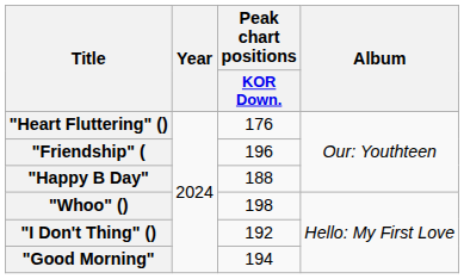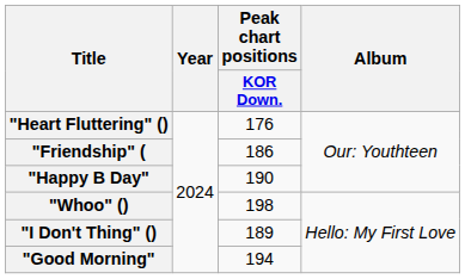"Friendship" ( | Peak chart positions / KOR Down.: 196 -> 186
"Happy B Day" | Peak chart positions / KOR Down.: 188 -> 190
"I Don't Thing" () | Peak chart positions / KOR Down.: 192 -> 189
